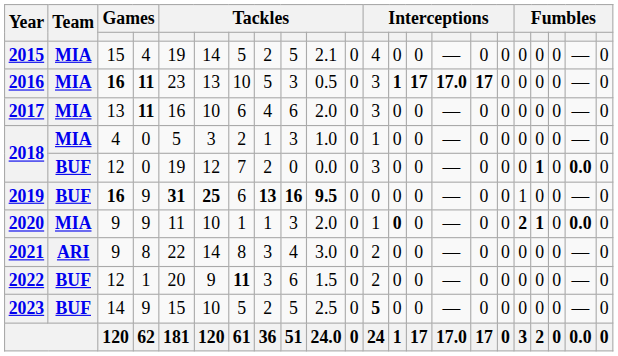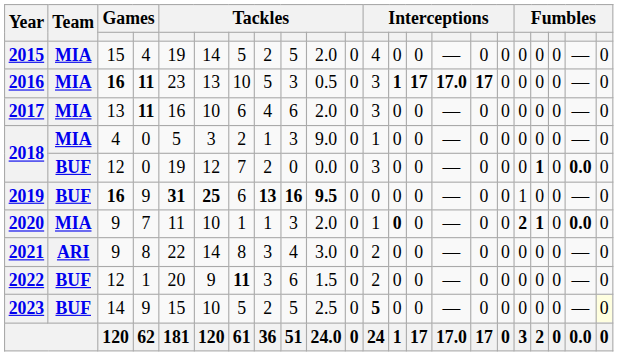2015 | column 10: 2.1 -> 2.0
2018 / 4 | column 10: 1.0 -> 9.0
2020 | column 4: 9 -> 7
2023 | column 22: no background -> lightyellow background
